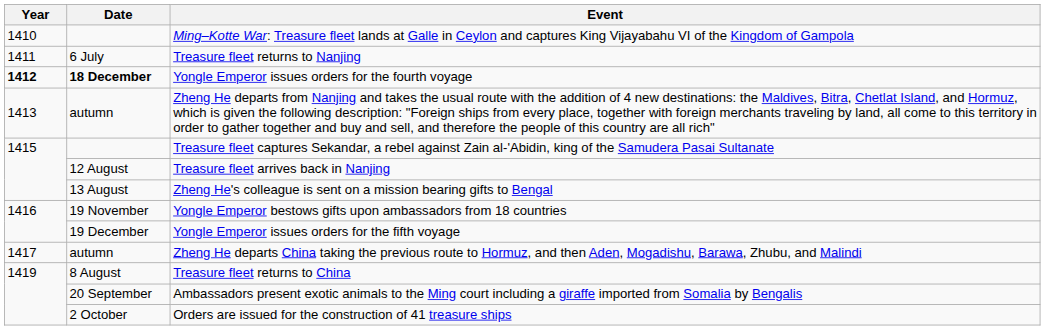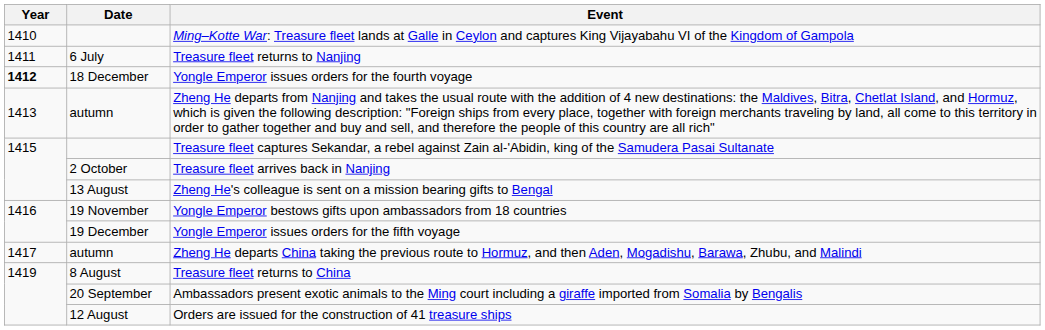Yongle Emperor issues orders for the fourth voyage | Date: bold -> normal
Treasure fleet arrives back in Nanjing | Date: 12 August -> 2 October
Orders are issued for the construction of 41 treasure ships | Date: 2 October -> 12 August
